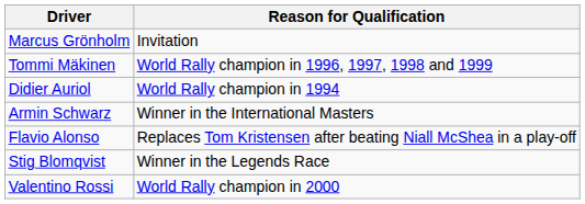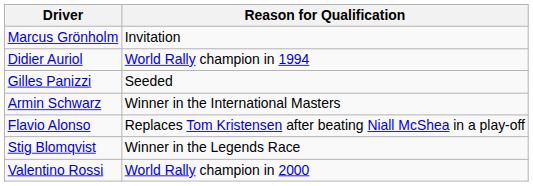- row: Tommi Mäkinen | World Rally champion in 1996, 1997, 1998 and 1999
+ row: Gilles Panizzi | Seeded
